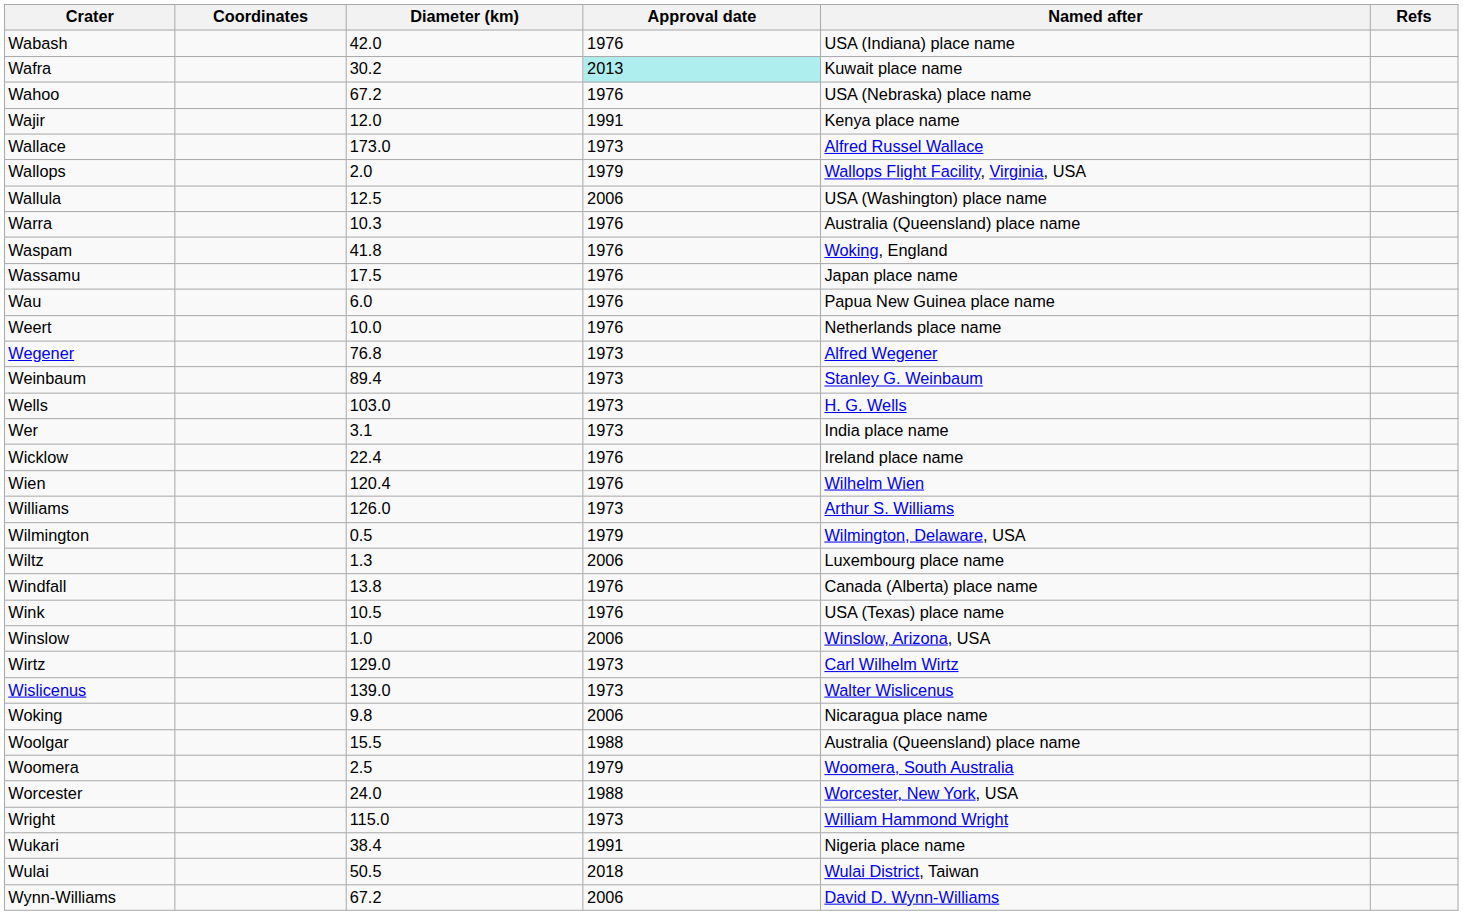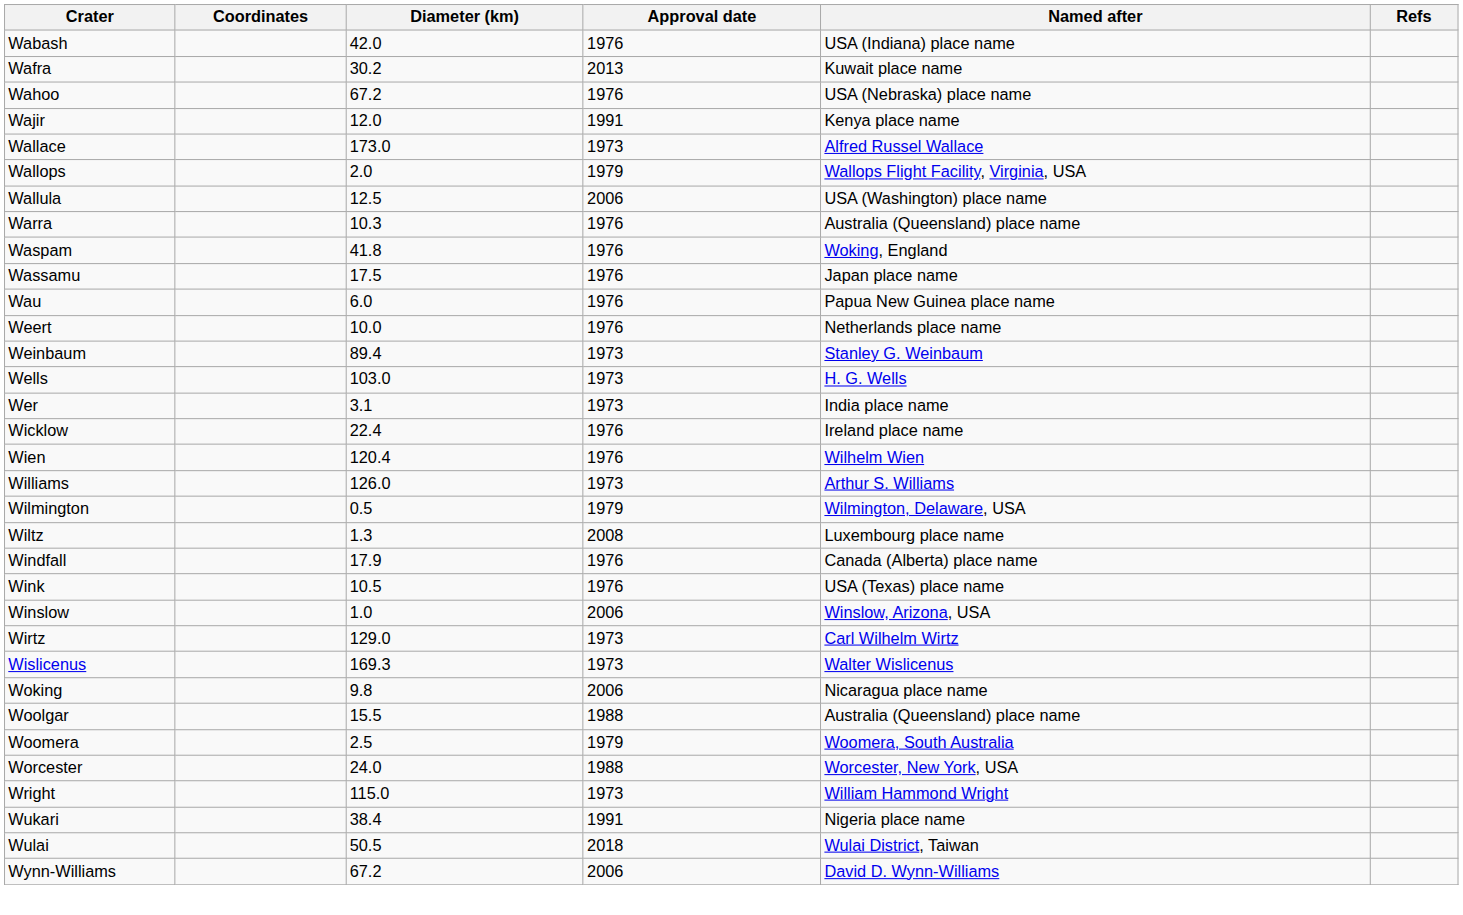Wafra | Approval date: paleturquoise background -> no background
- row: Wegener | 76.8 | 1973 | Alfred Wegener
Wiltz | Approval date: 2006 -> 2008
Windfall | Diameter (km): 13.8 -> 17.9
Wislicenus | Diameter (km): 139.0 -> 169.3
